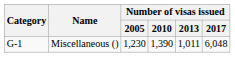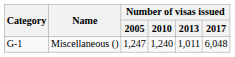Miscellaneous () | Number of visas issued / 2005: 1,230 -> 1,247
Miscellaneous () | Number of visas issued / 2010: 1,390 -> 1,240
